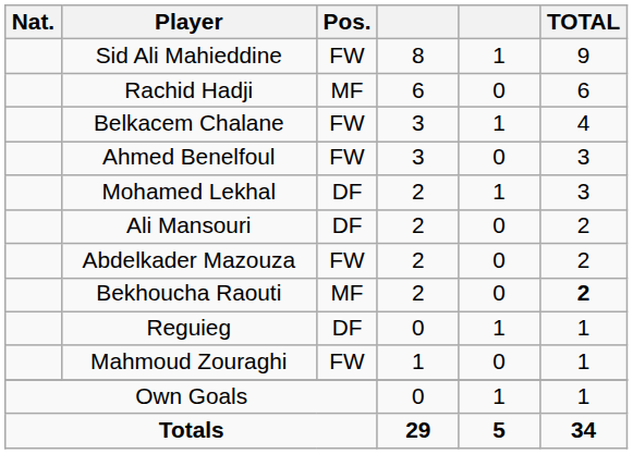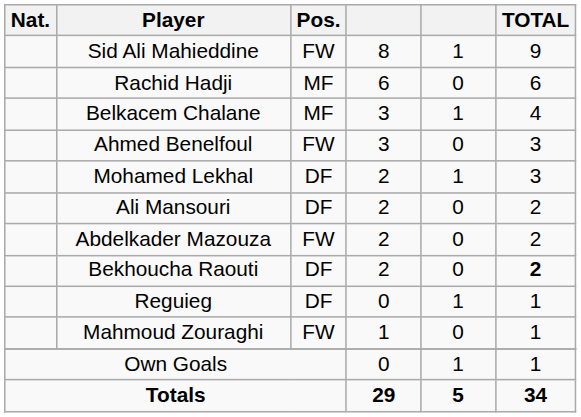Belkacem Chalane | Pos.: FW -> MF
Bekhoucha Raouti | Pos.: MF -> DF
